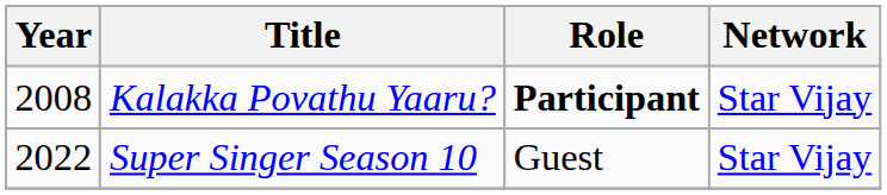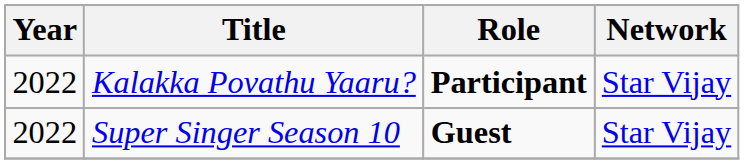Kalakka Povathu Yaaru? | Year: 2008 -> 2022
Super Singer Season 10 | Role: normal -> bold
